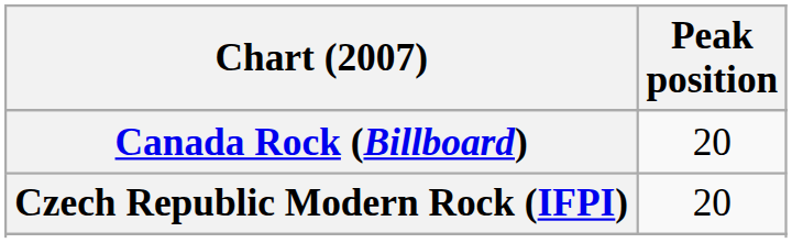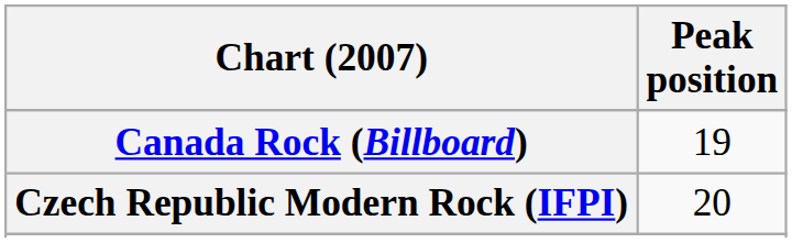Canada Rock (Billboard) | Peak position: 20 -> 19
